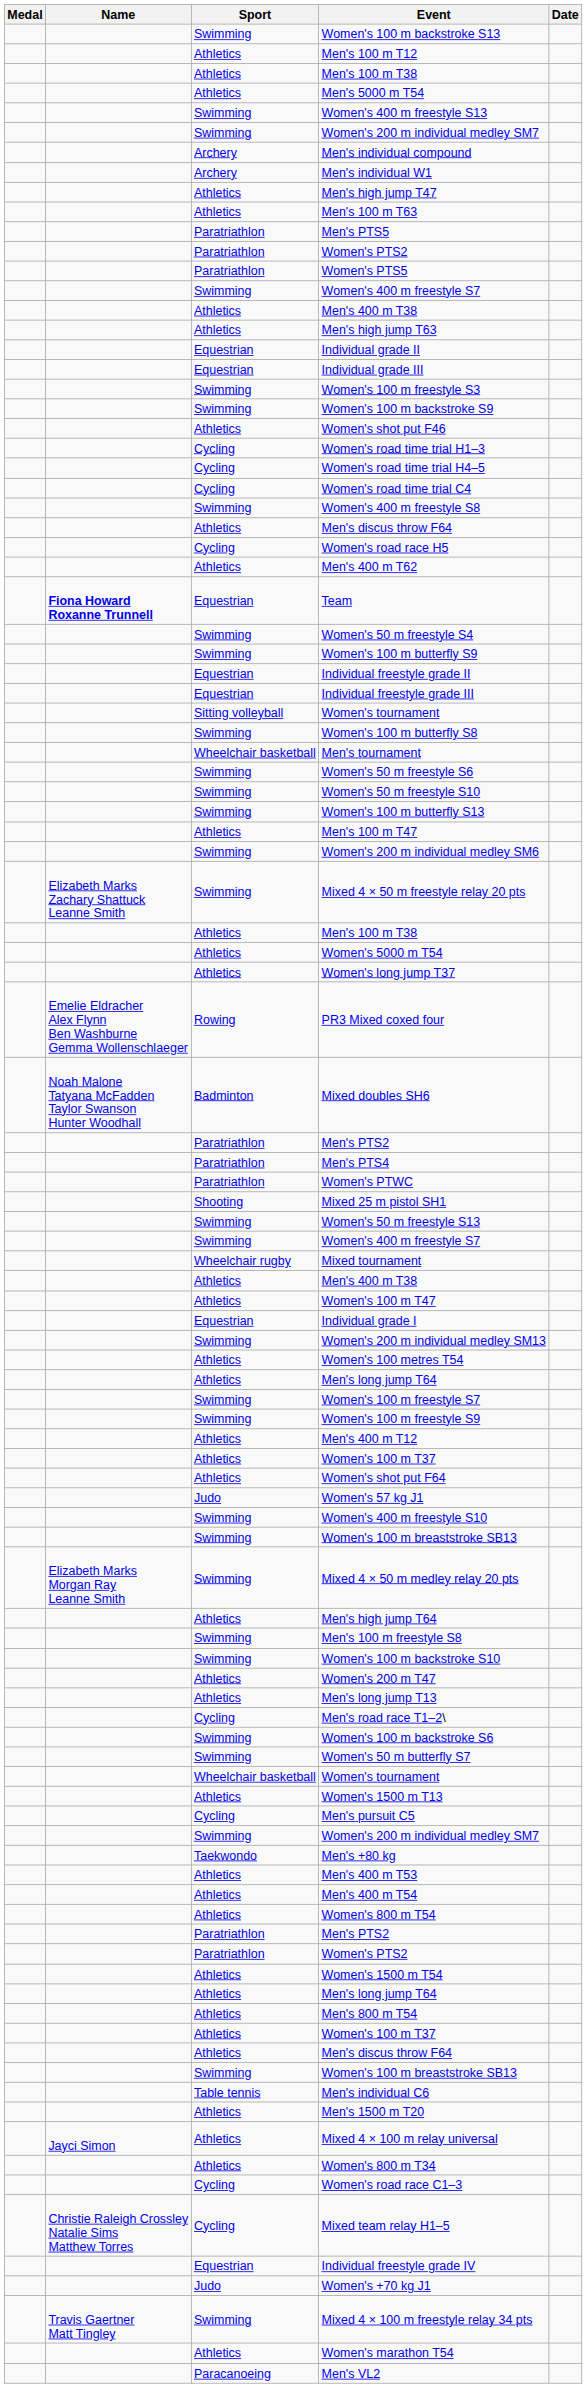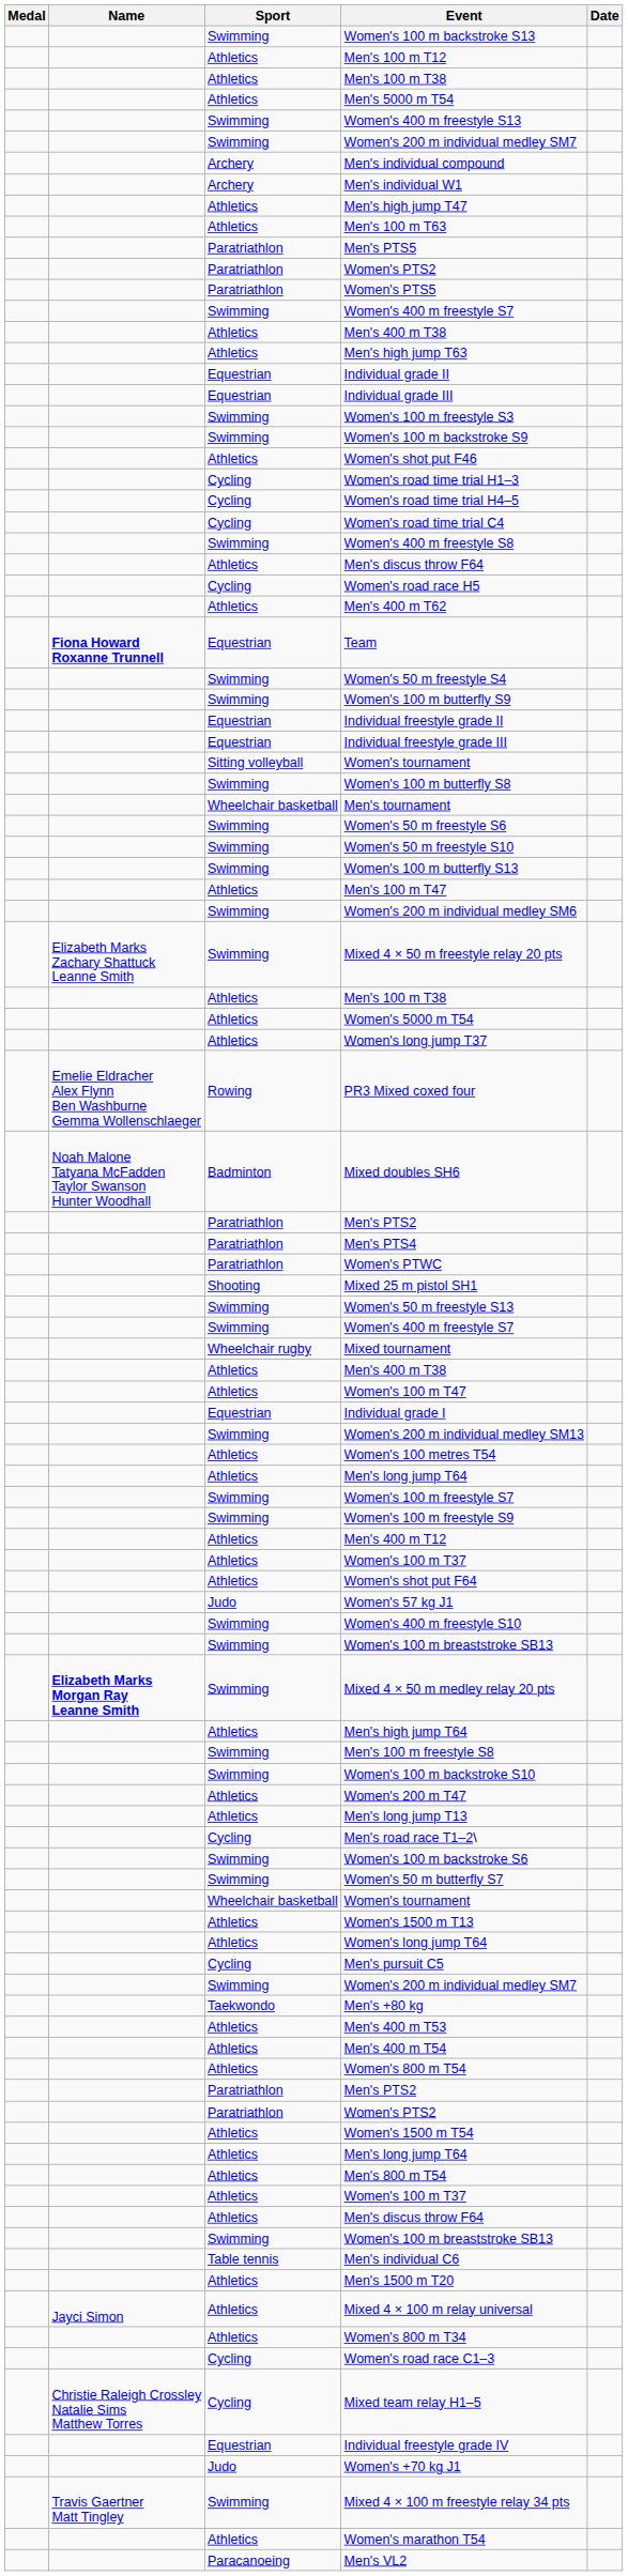Mixed 4 × 50 m medley relay 20 pts | Name: normal -> bold
+ row: Athletics | Women's long jump T64
